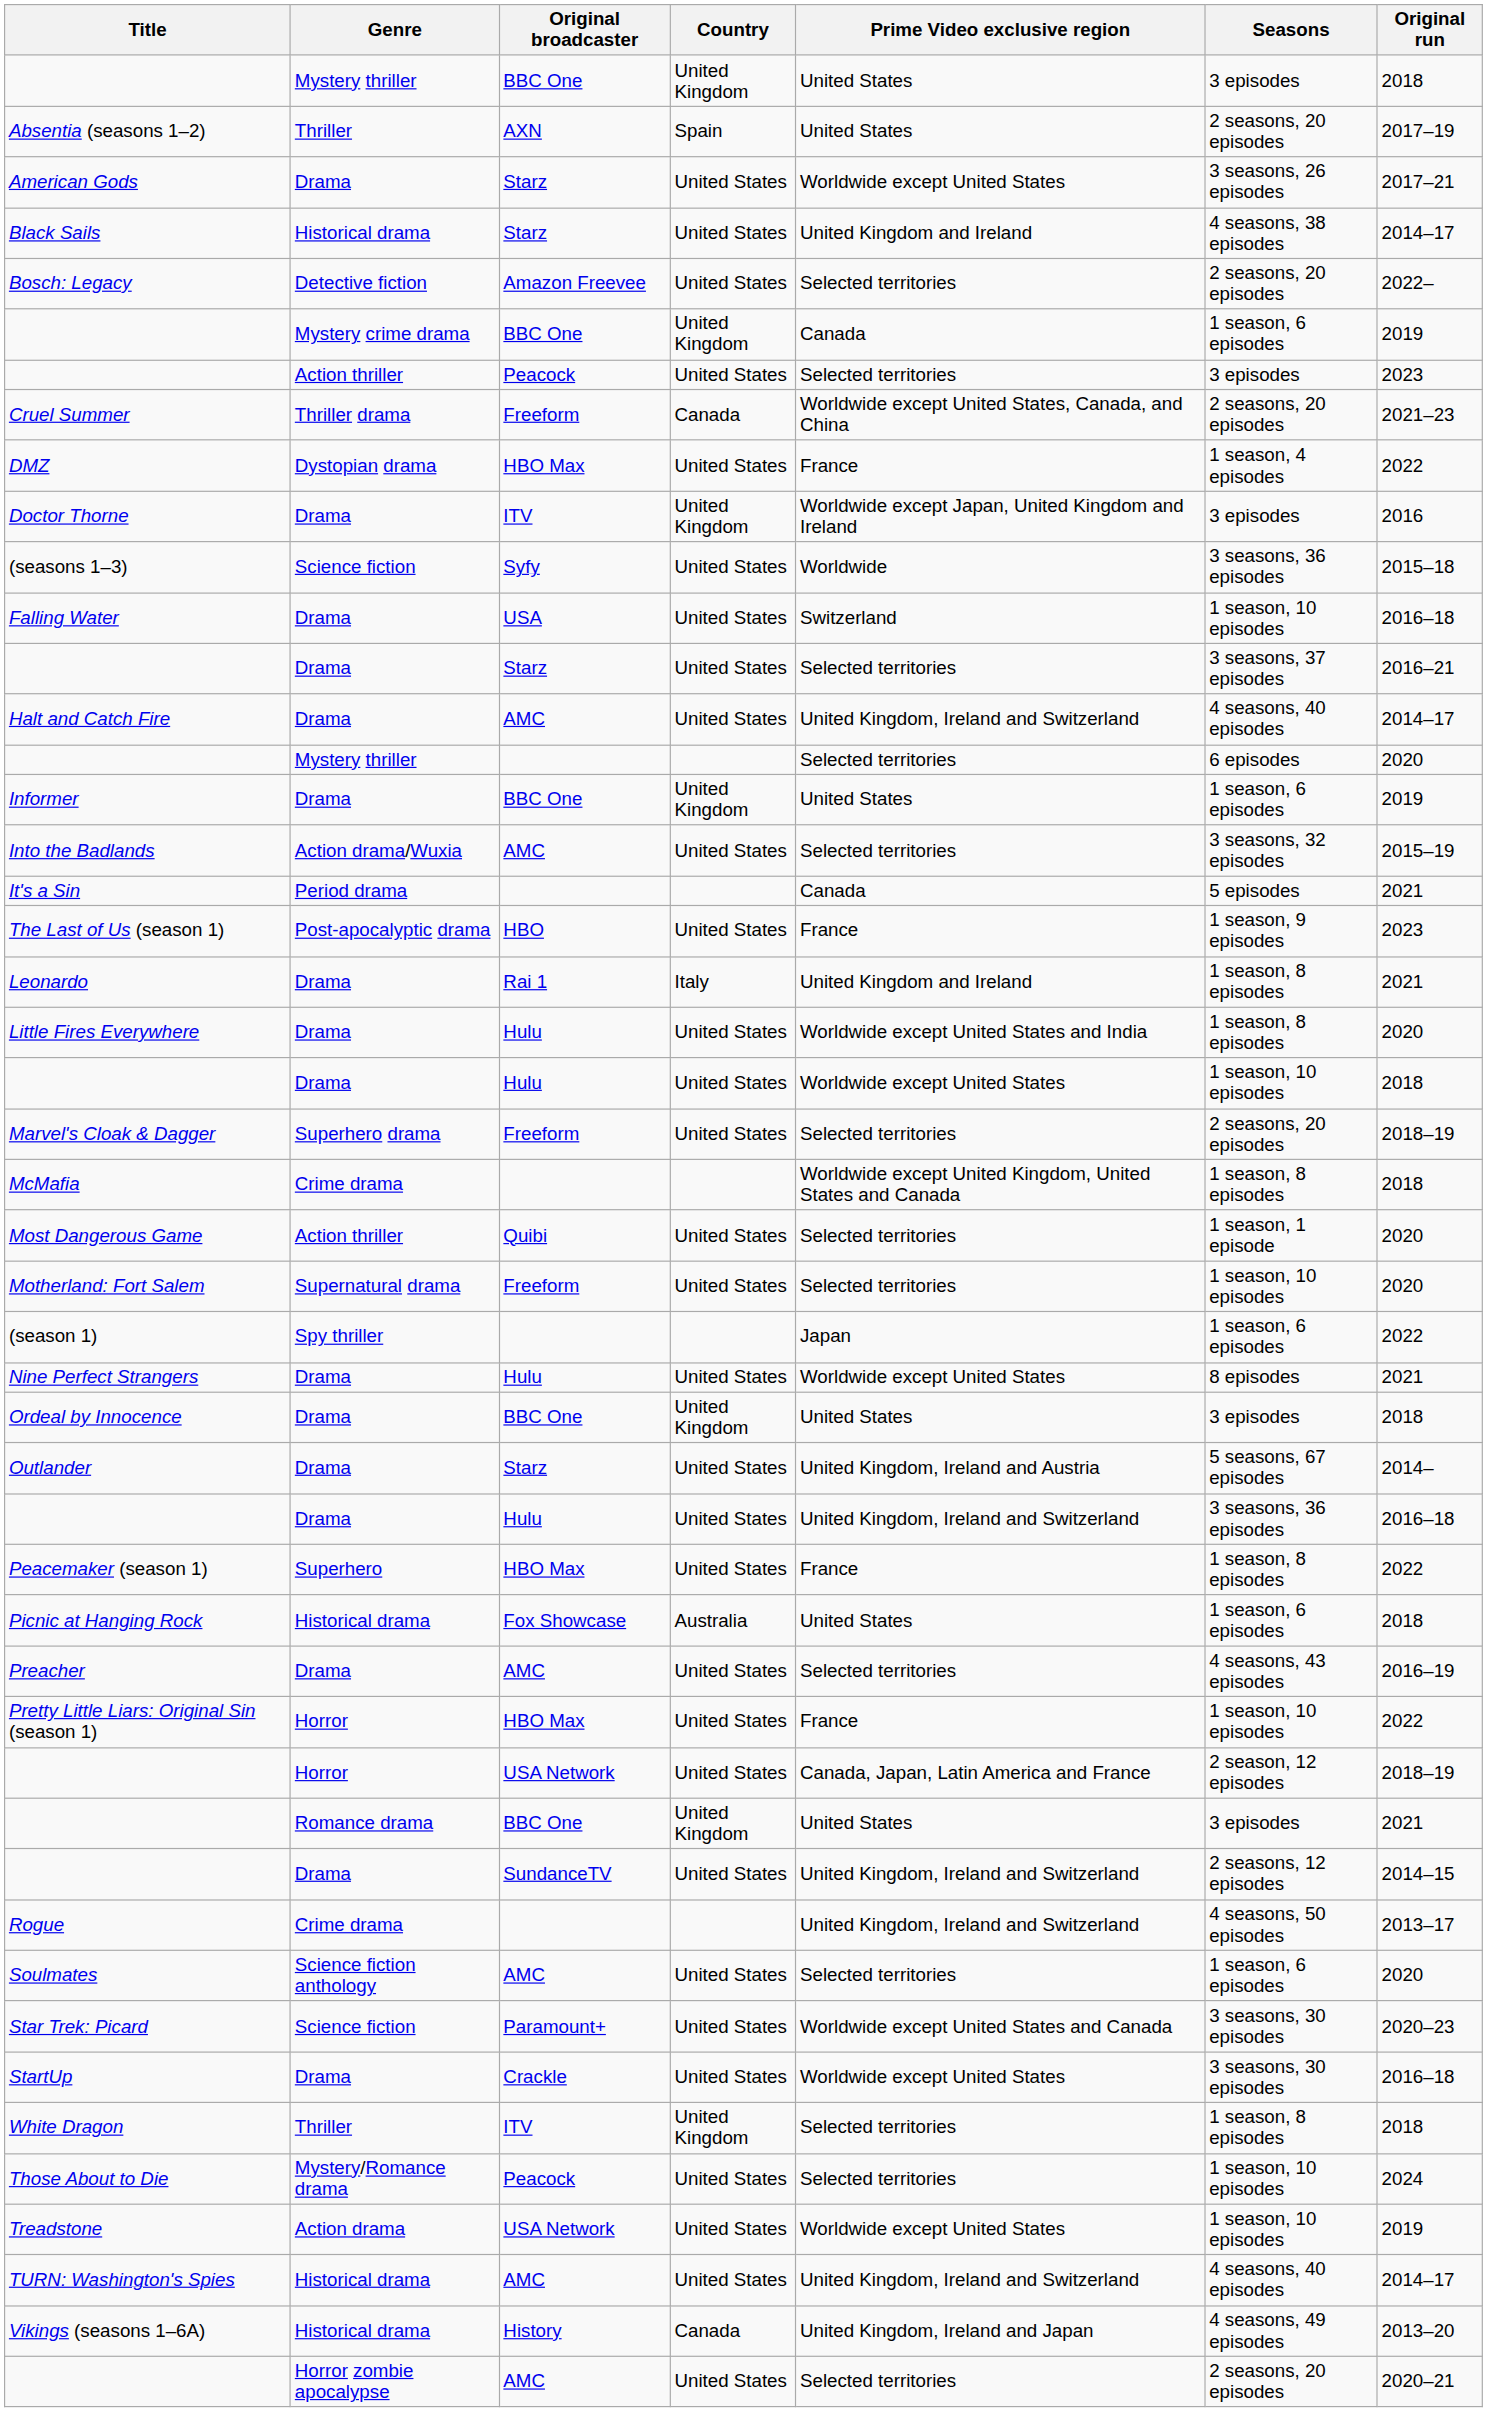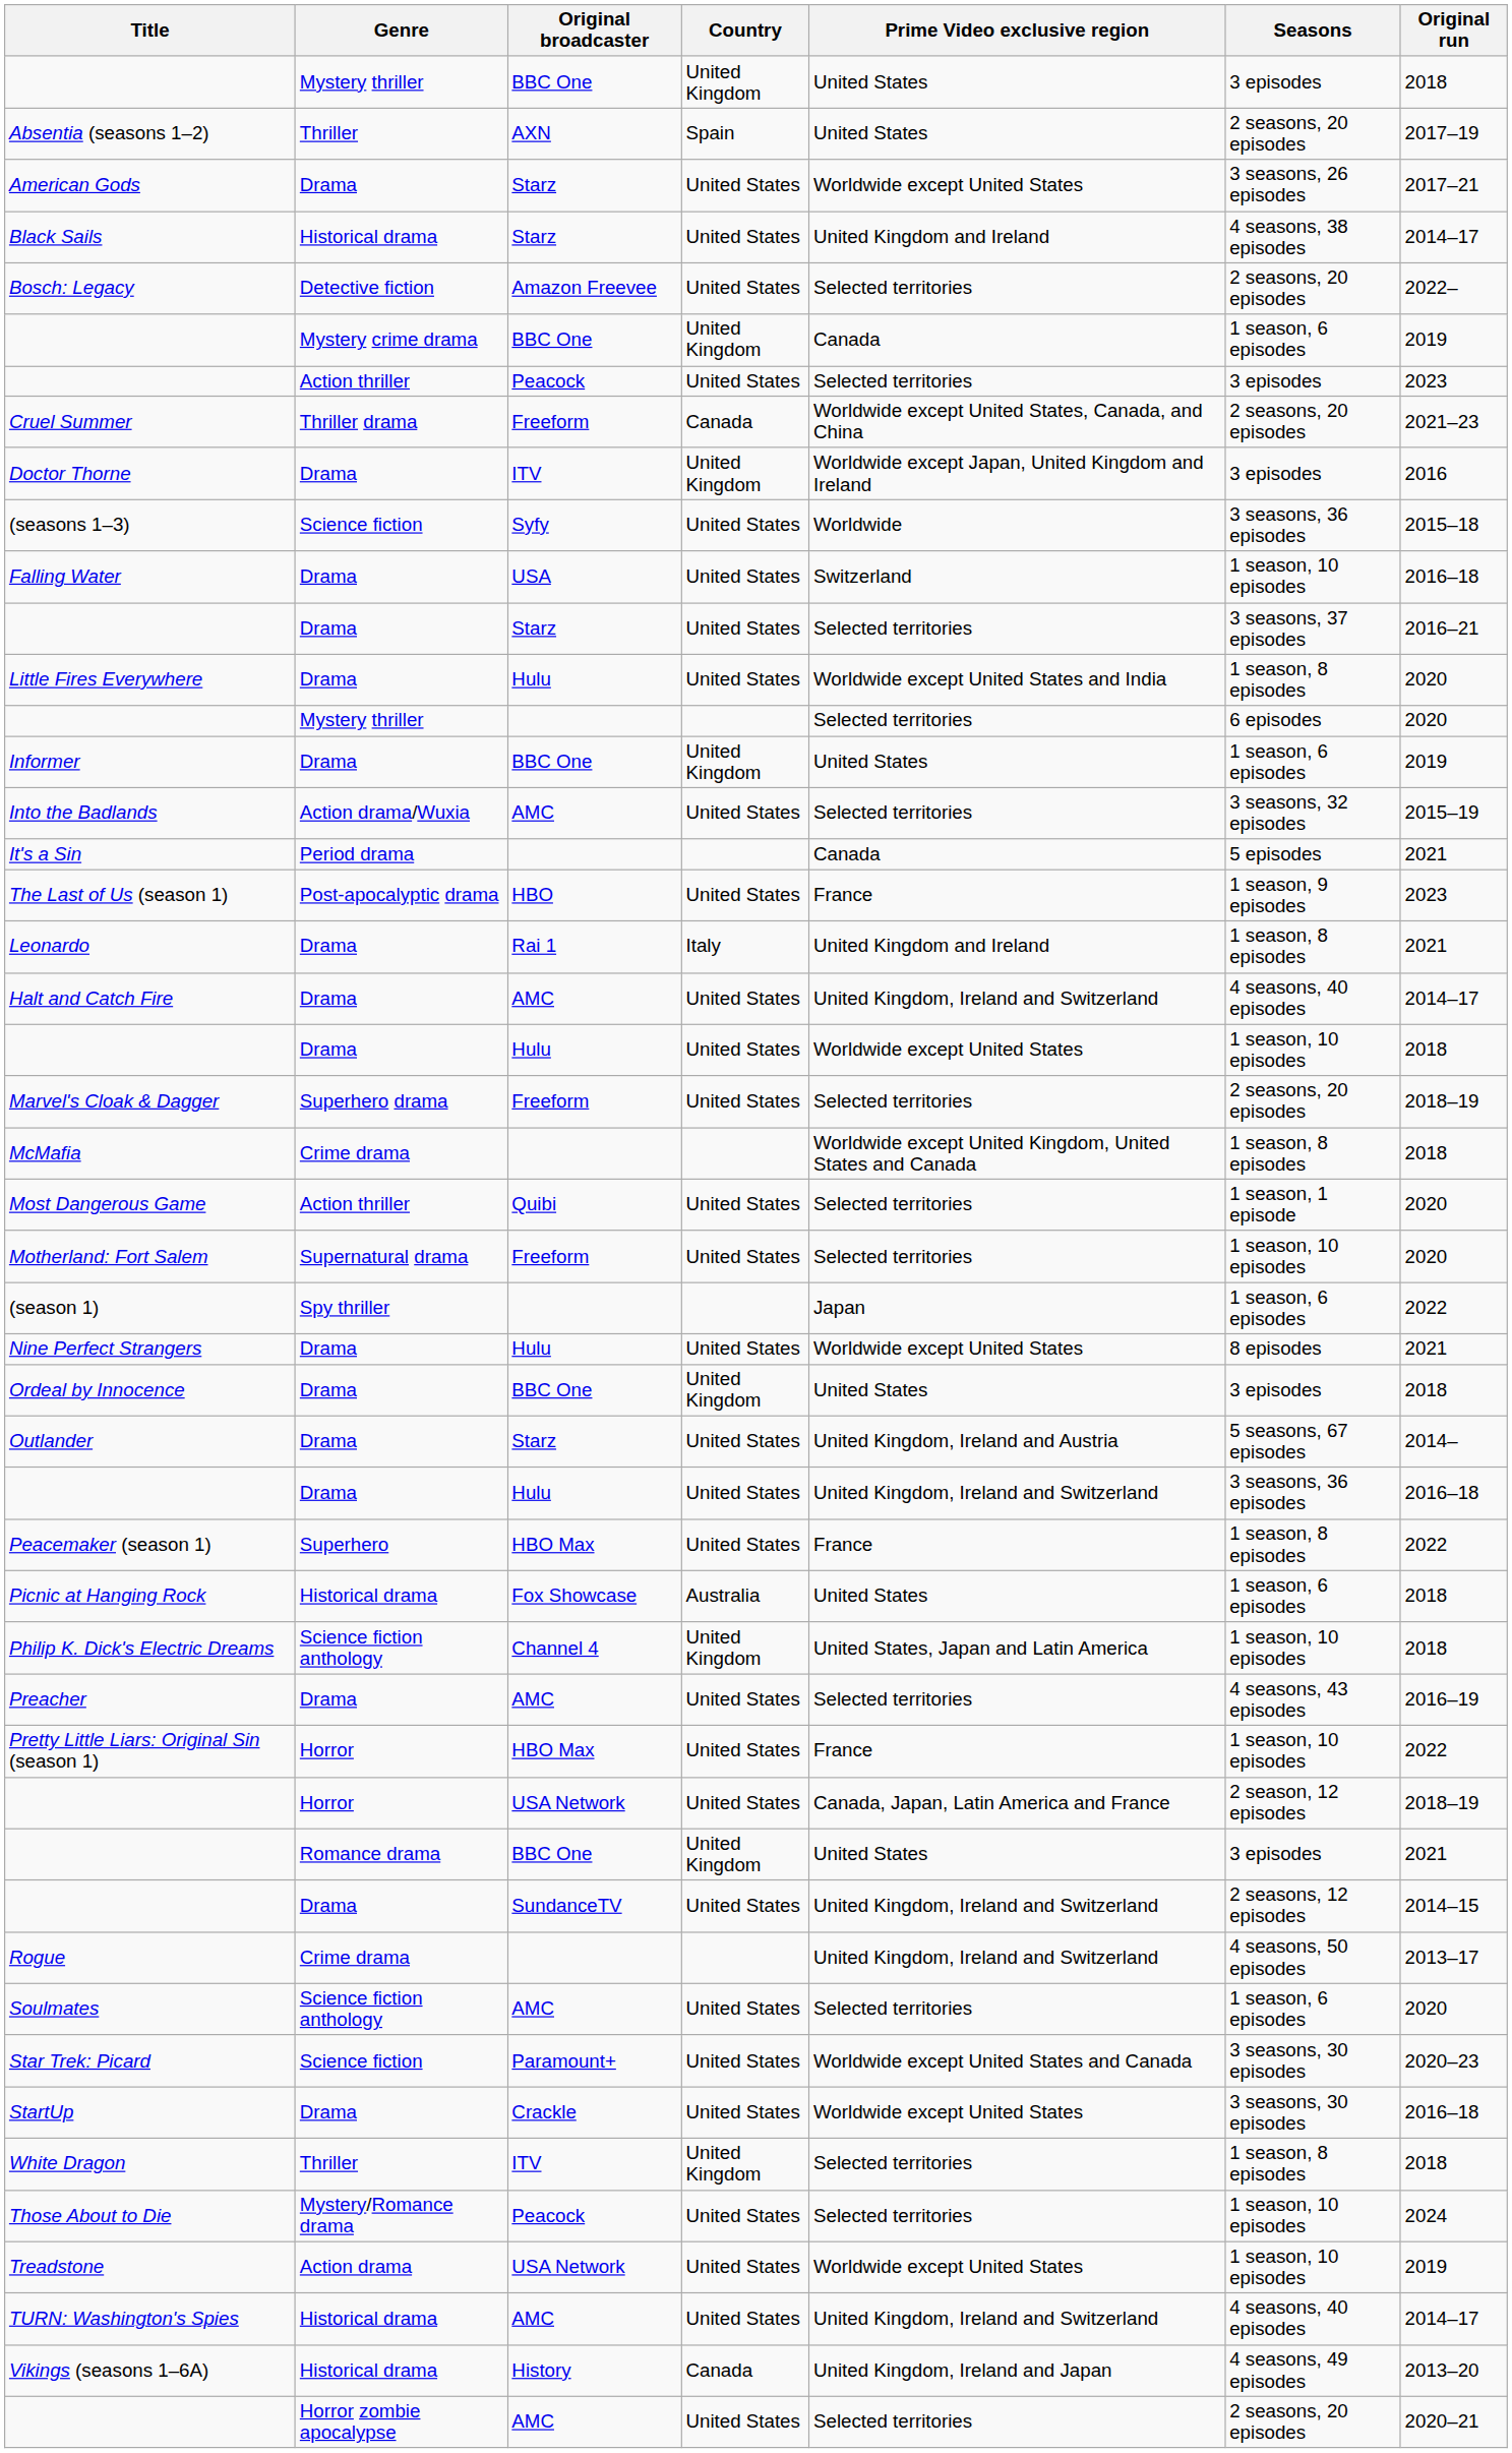- row: DMZ | Dystopian drama | HBO Max | United States | France | 1 season, 4 episodes | 2022
rows swapped: Halt and Catch Fire <-> Little Fires Everywhere
+ row: Philip K. Dick's Electric Dreams | Science fiction anthology | Channel 4 | United Kingdom | United States, Japan and Latin America | 1 season, 10 episodes | 2018
